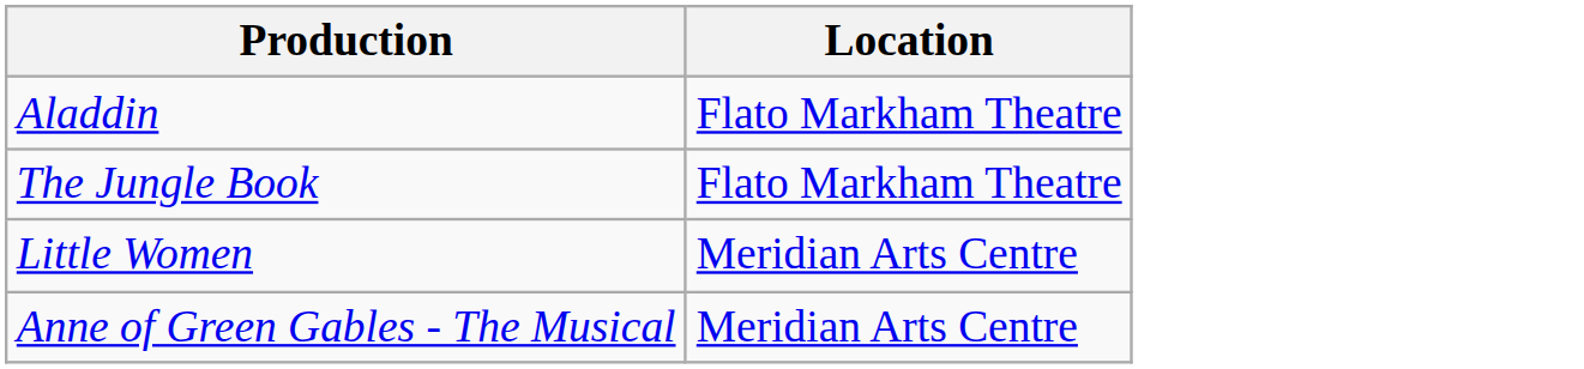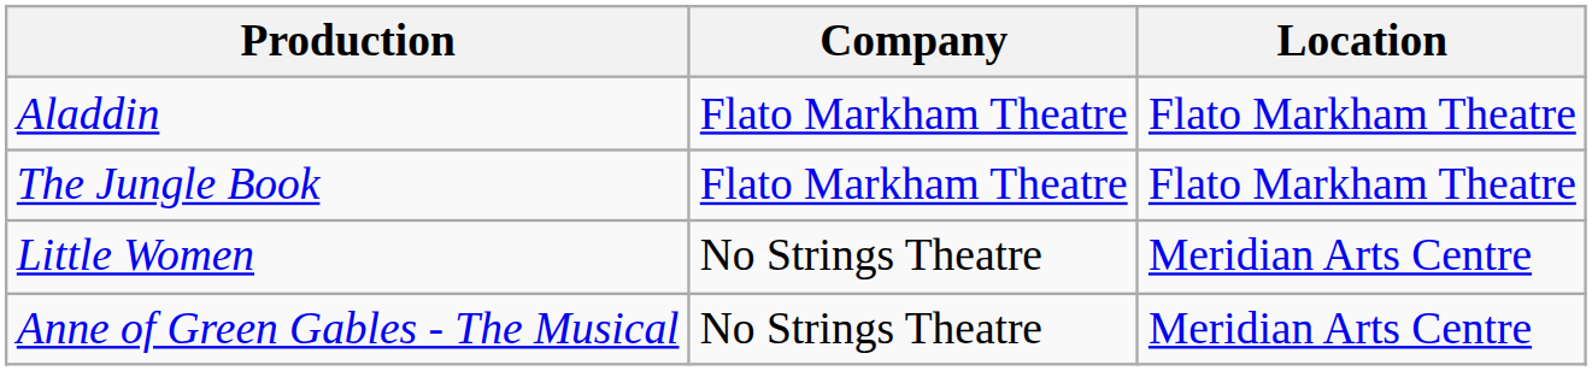+ column: Company | Flato Markham Theatre | Flato Markham Theatre | No Strings Theatre | No Strings Theatre
